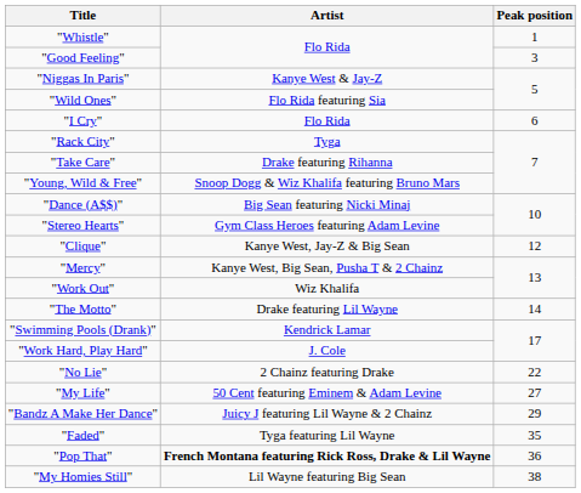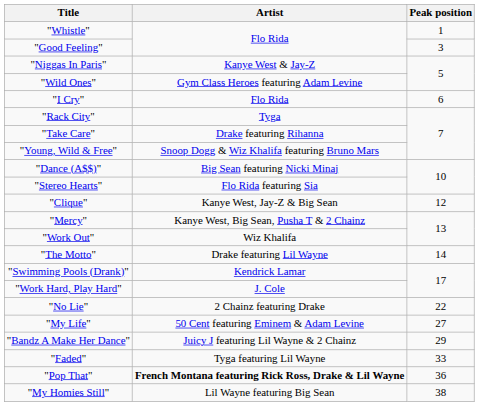"Wild Ones" | Artist: Flo Rida featuring Sia -> Gym Class Heroes featuring Adam Levine
"Stereo Hearts" | Artist: Gym Class Heroes featuring Adam Levine -> Flo Rida featuring Sia
"Faded" | Peak position: 35 -> 33
